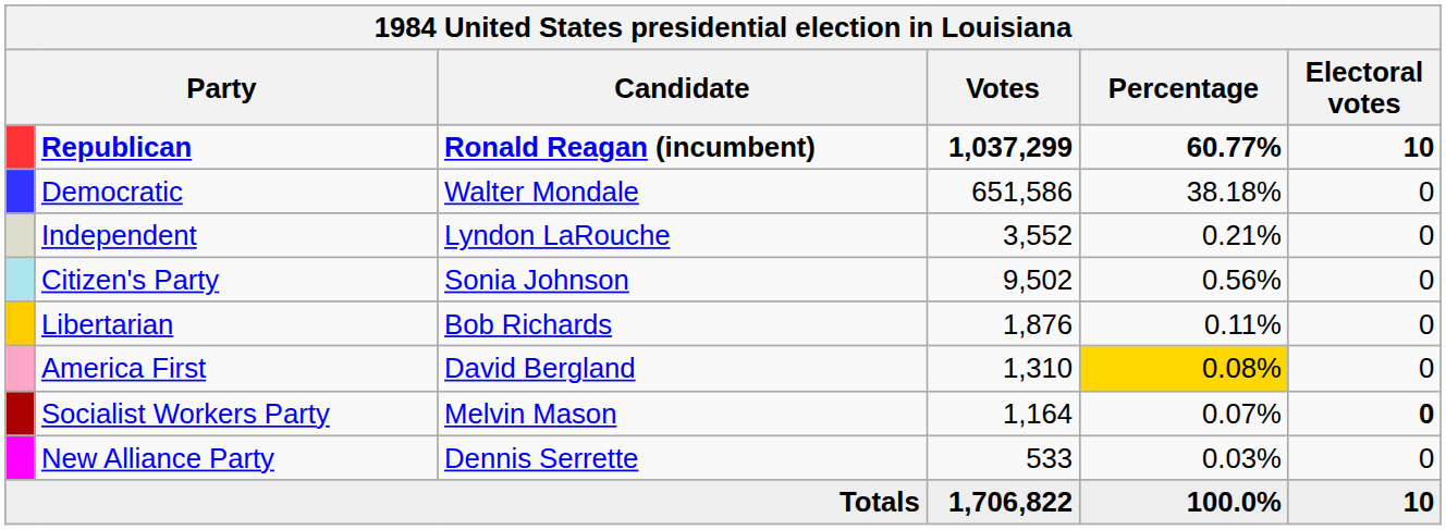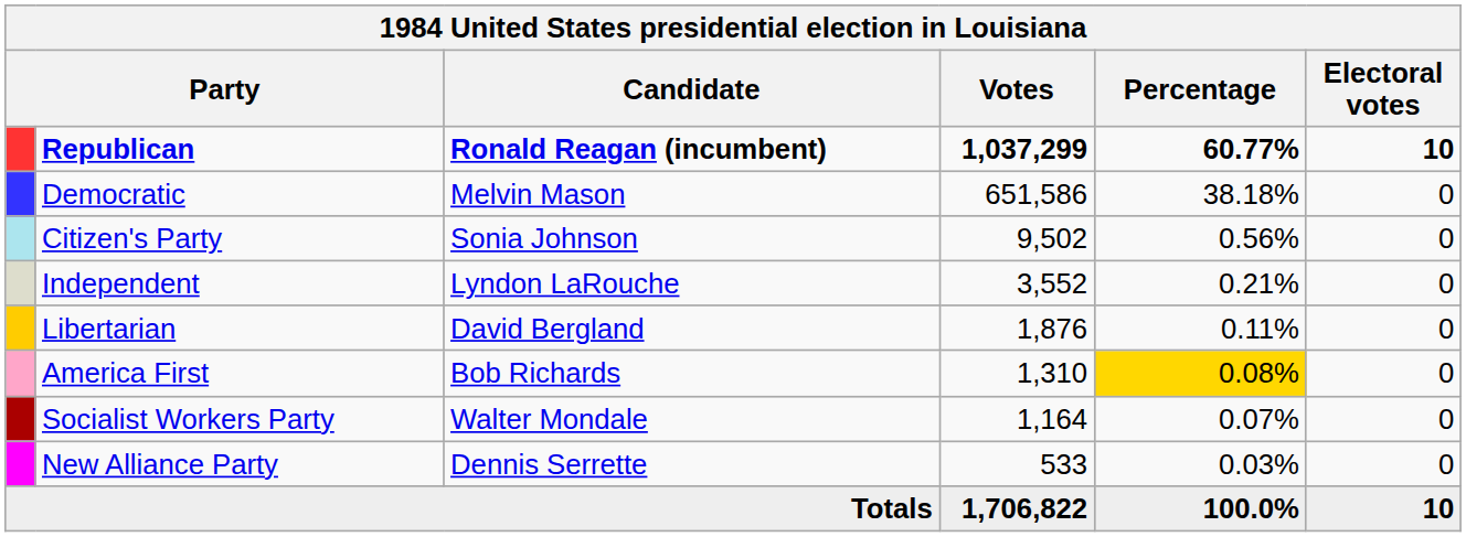Democratic | Candidate: Walter Mondale -> Melvin Mason
rows swapped: Citizen's Party <-> Independent
Libertarian | Candidate: Bob Richards -> David Bergland
America First | Candidate: David Bergland -> Bob Richards
Socialist Workers Party | Candidate: Melvin Mason -> Walter Mondale
Socialist Workers Party | Electoral votes: bold -> normal
